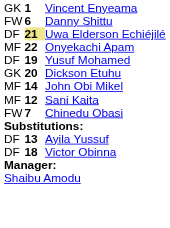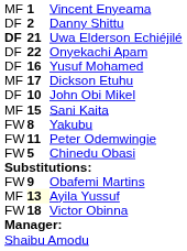Vincent Enyeama | column 1: GK -> MF
Danny Shittu | column 1: FW -> DF
Danny Shittu | column 2: 6 -> 2
Uwa Elderson Echiéjilé | column 1: normal -> bold
Uwa Elderson Echiéjilé | column 2: khaki background -> no background
Onyekachi Apam | column 1: MF -> DF
Yusuf Mohamed | column 2: 19 -> 16
Dickson Etuhu | column 1: GK -> MF
Dickson Etuhu | column 2: 20 -> 17
John Obi Mikel | column 1: MF -> DF
John Obi Mikel | column 2: 14 -> 10
Sani Kaita | column 2: 12 -> 15
+ row: FW | 8 | Yakubu
+ row: FW | 11 | Peter Odemwingie
Chinedu Obasi | column 2: 7 -> 5
+ row: FW | 9 | Obafemi Martins
Ayila Yussuf | column 1: DF -> MF
Ayila Yussuf | column 2: no background -> lightyellow background
Victor Obinna | column 1: DF -> FW
